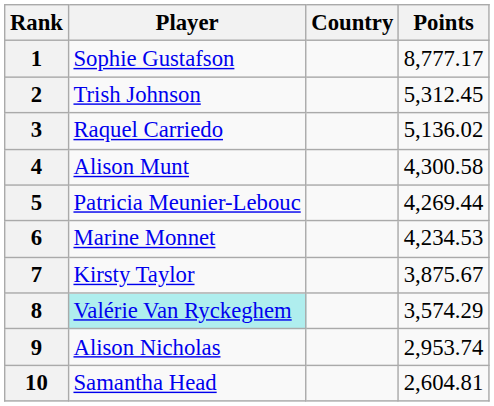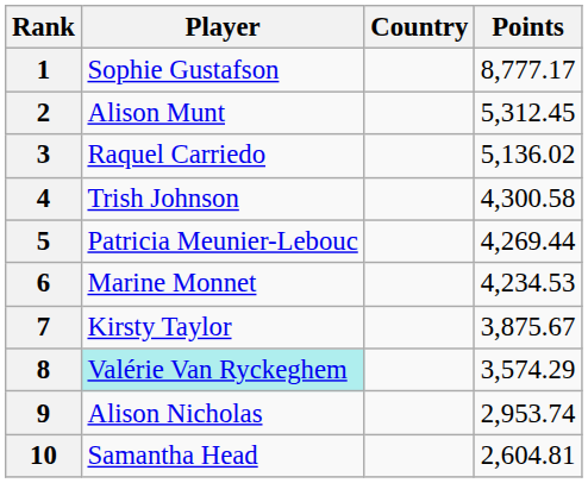2 | Player: Trish Johnson -> Alison Munt
4 | Player: Alison Munt -> Trish Johnson
